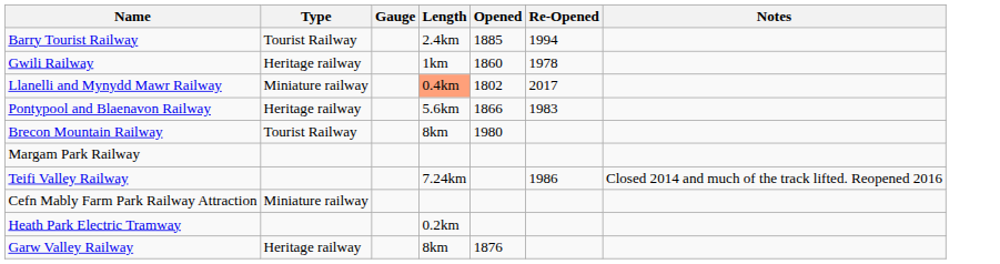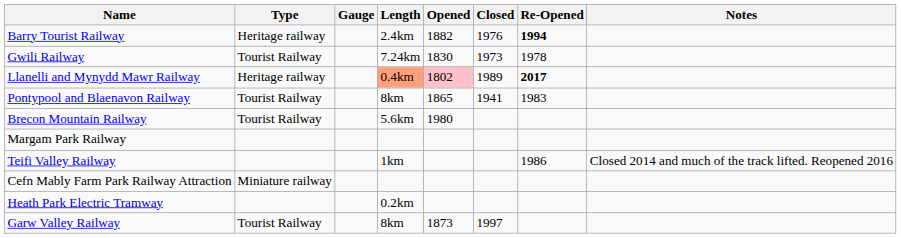+ column: Closed | 1976 | 1973 | 1989 | 1941 | 1997
Barry Tourist Railway | Type: Tourist Railway -> Heritage railway
Barry Tourist Railway | Opened: 1885 -> 1882
Barry Tourist Railway | Re-Opened: normal -> bold
Gwili Railway | Type: Heritage railway -> Tourist Railway
Gwili Railway | Length: 1km -> 7.24km
Gwili Railway | Opened: 1860 -> 1830
Llanelli and Mynydd Mawr Railway | Type: Miniature railway -> Heritage railway
Llanelli and Mynydd Mawr Railway | Opened: no background -> pink background
Llanelli and Mynydd Mawr Railway | Re-Opened: normal -> bold
Pontypool and Blaenavon Railway | Type: Heritage railway -> Tourist Railway
Pontypool and Blaenavon Railway | Length: 5.6km -> 8km
Pontypool and Blaenavon Railway | Opened: 1866 -> 1865
Brecon Mountain Railway | Length: 8km -> 5.6km
Teifi Valley Railway | Length: 7.24km -> 1km
Garw Valley Railway | Type: Heritage railway -> Tourist Railway
Garw Valley Railway | Opened: 1876 -> 1873
